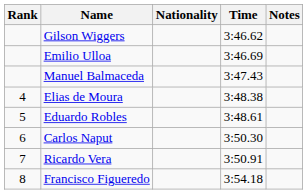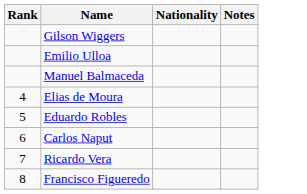- column: Time | 3:46.62 | 3:46.69 | 3:47.43 | 3:48.38 | 3:48.61 | 3:50.30 | 3:50.91 | 3:54.18
